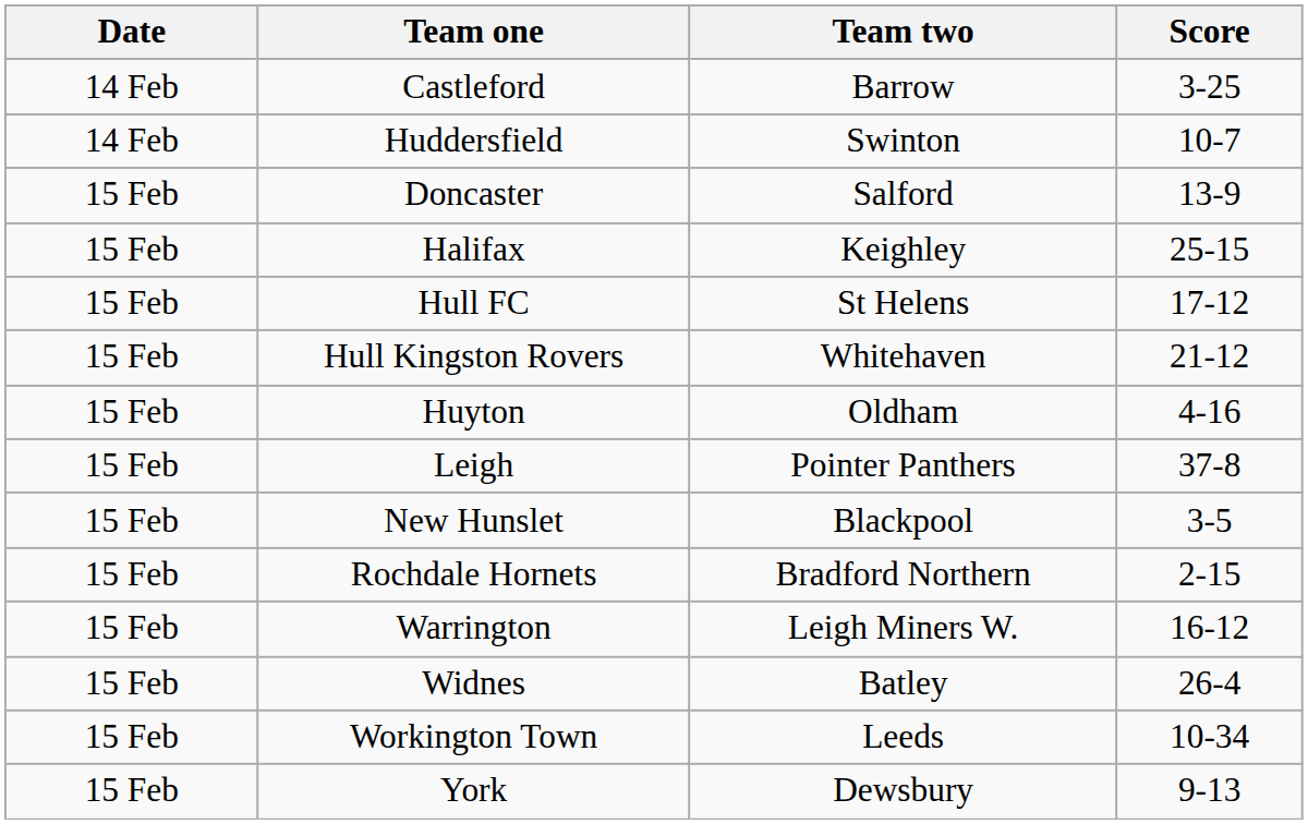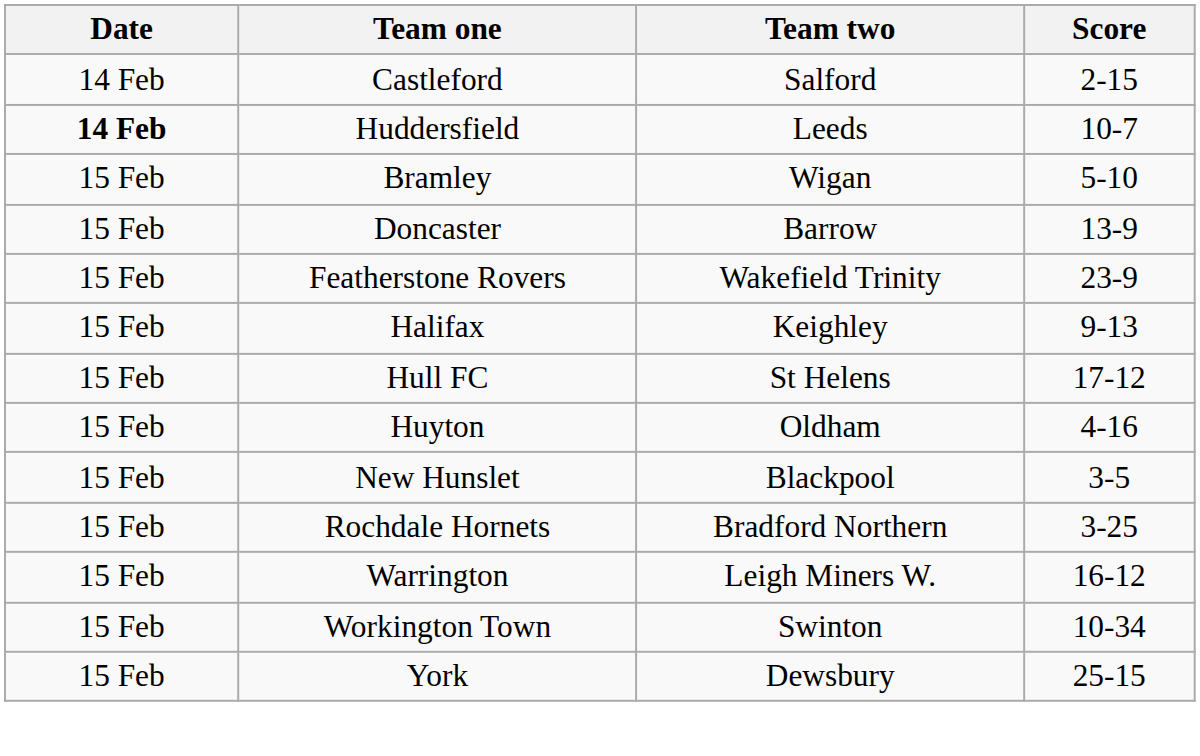Castleford | Team two: Barrow -> Salford
Castleford | Score: 3-25 -> 2-15
Huddersfield | Date: normal -> bold
Huddersfield | Team two: Swinton -> Leeds
+ row: 15 Feb | Bramley | Wigan | 5-10
Doncaster | Team two: Salford -> Barrow
+ row: 15 Feb | Featherstone Rovers | Wakefield Trinity | 23-9
Halifax | Score: 25-15 -> 9-13
- row: 15 Feb | Hull Kingston Rovers | Whitehaven | 21-12
- row: 15 Feb | Leigh | Pointer Panthers | 37-8
Rochdale Hornets | Score: 2-15 -> 3-25
- row: 15 Feb | Widnes | Batley | 26-4
Workington Town | Team two: Leeds -> Swinton
York | Score: 9-13 -> 25-15
